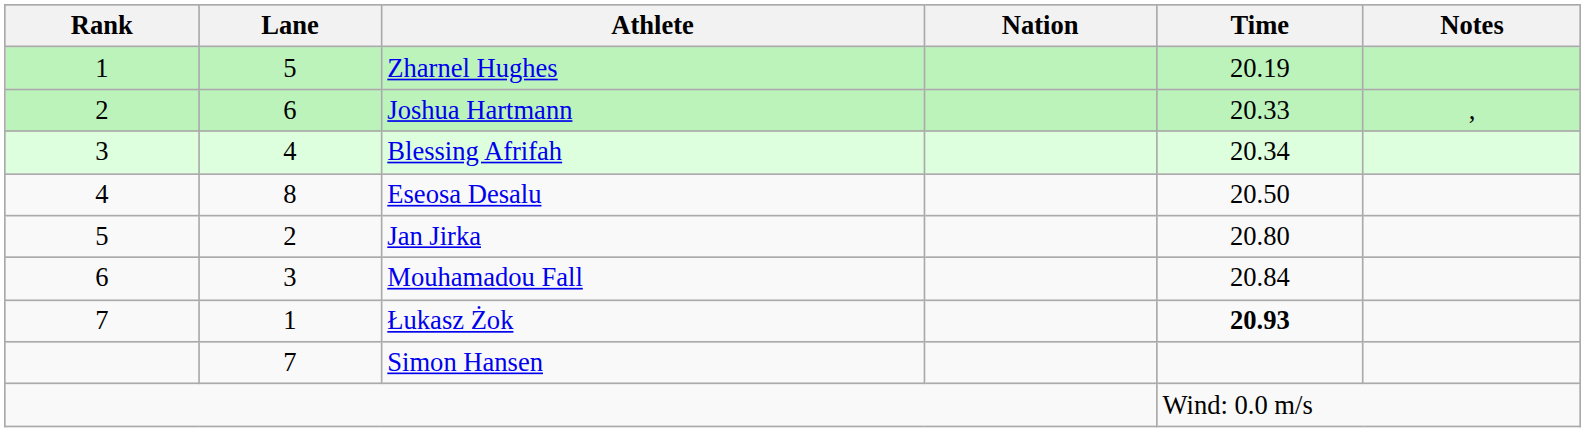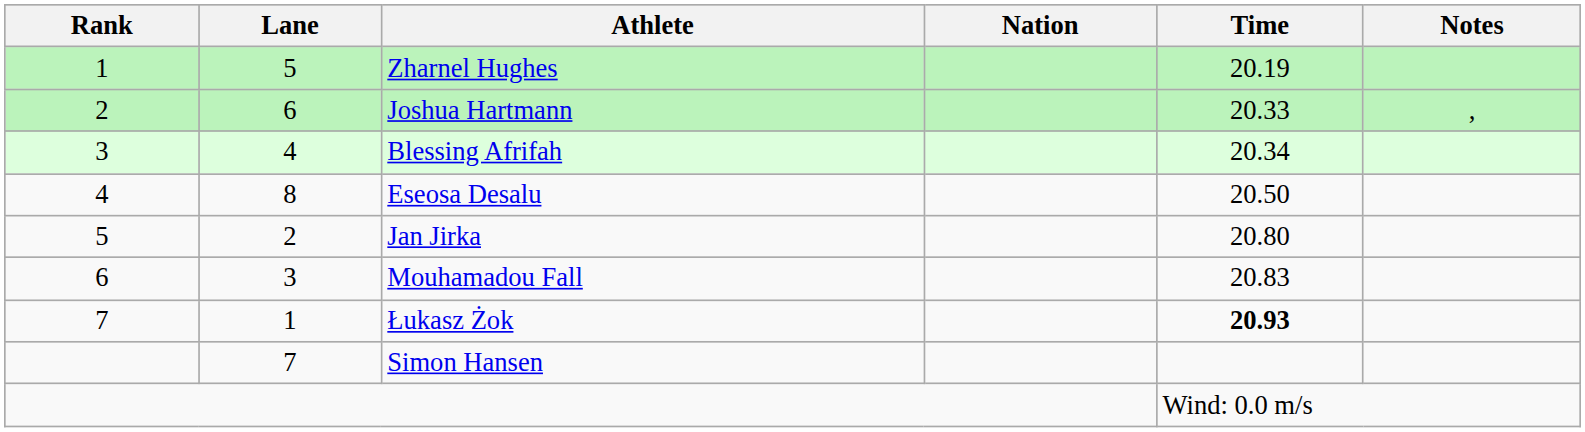Mouhamadou Fall | Time: 20.84 -> 20.83
